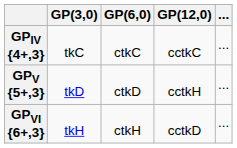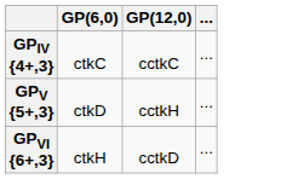- column: GP(3,0) | tkC | tkD | tkH
